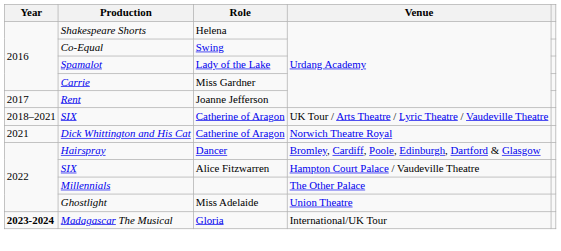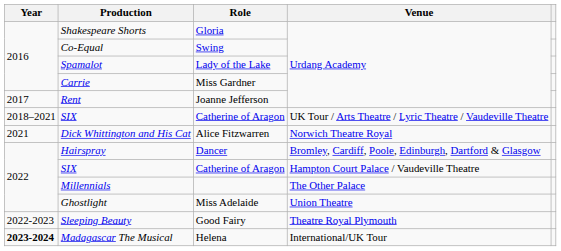Shakespeare Shorts | Role: Helena -> Gloria
Dick Whittington and His Cat | Role: Catherine of Aragon -> Alice Fitzwarren
SIX / Hampton Court Palace / Vaudeville Theatre | Role: Alice Fitzwarren -> Catherine of Aragon
+ row: 2022-2023 | Sleeping Beauty | Good Fairy | Theatre Royal Plymouth
Madagascar The Musical | Role: Gloria -> Helena
